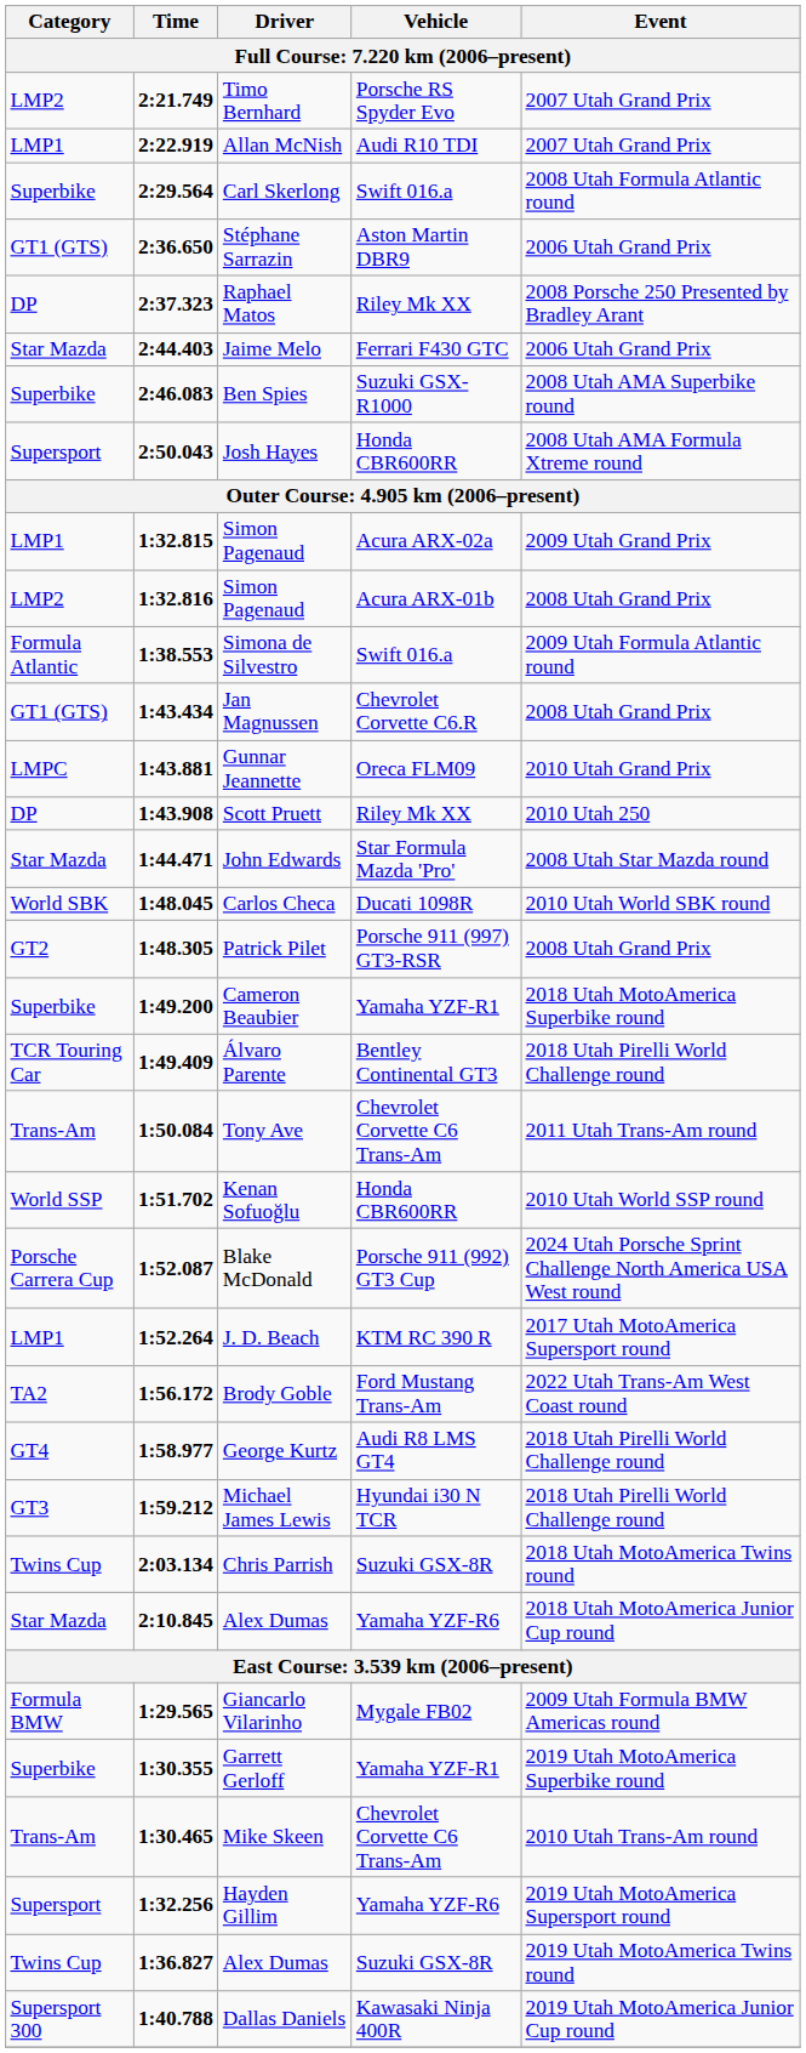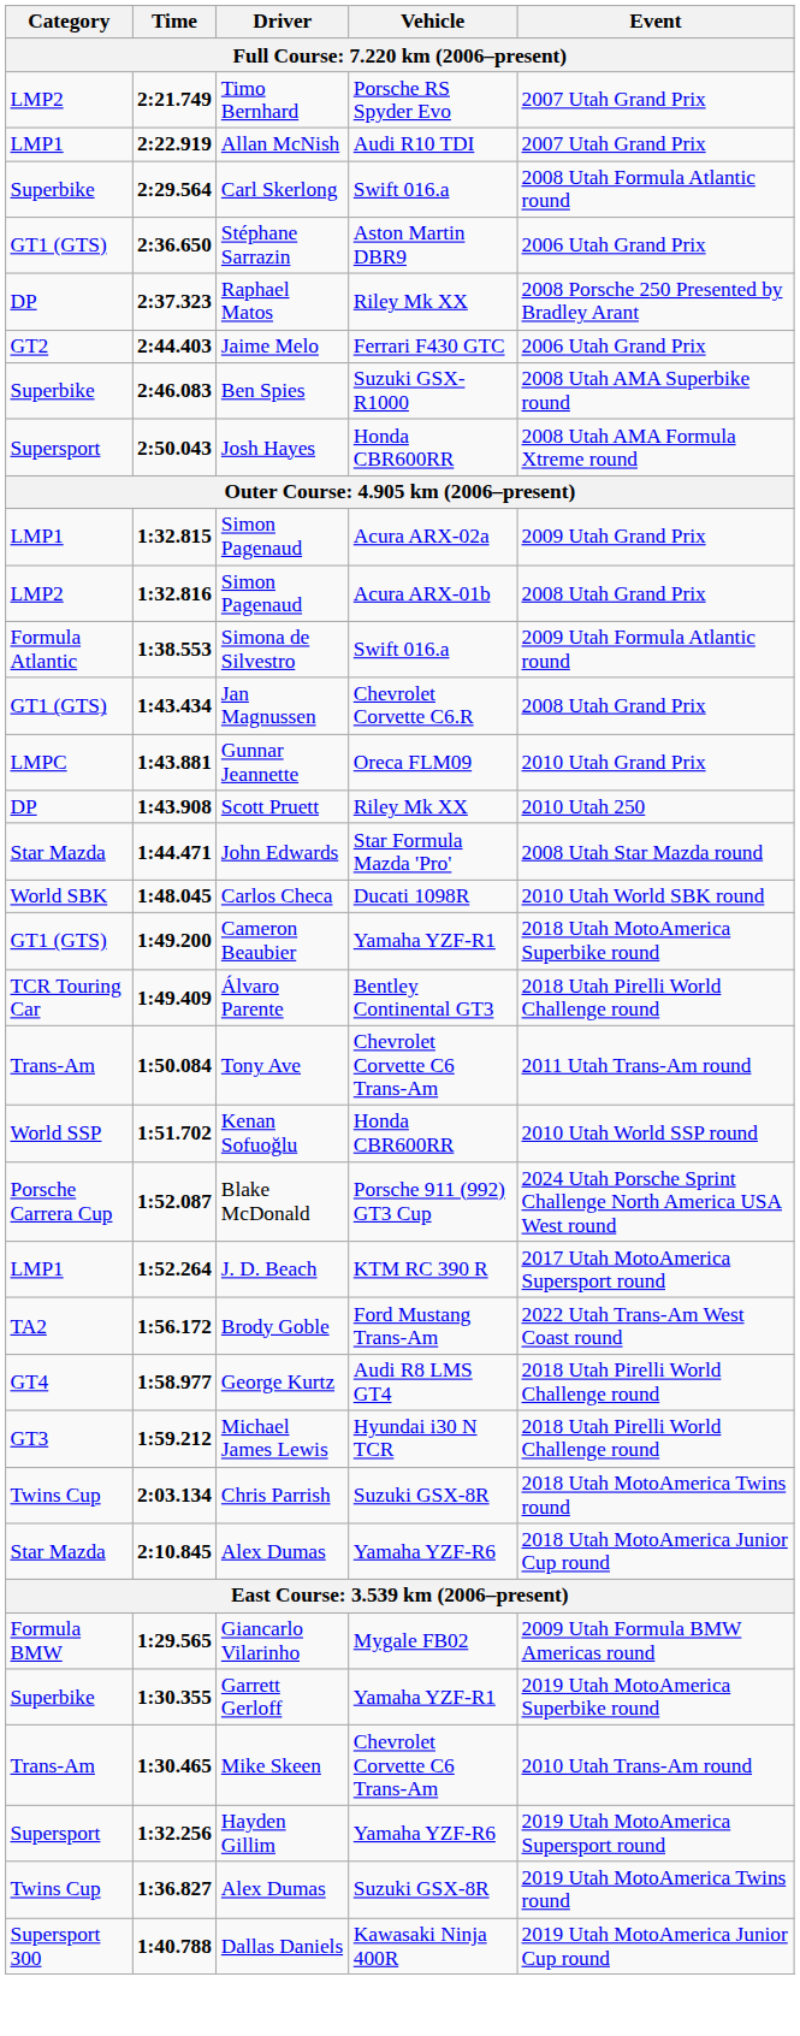Jaime Melo | Category: Star Mazda -> GT2
- row: GT2 | 1:48.305 | Patrick Pilet | Porsche 911 (997) GT3-RSR | 2008 Utah Grand Prix
Cameron Beaubier | Category: Superbike -> GT1 (GTS)
